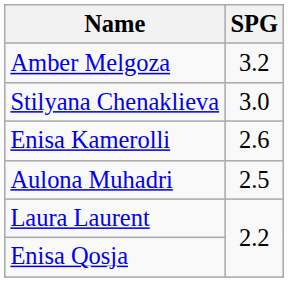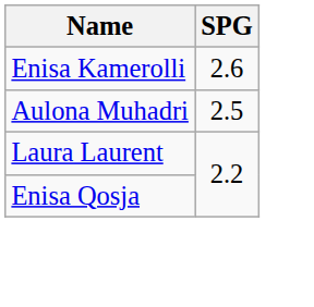- row: Amber Melgoza | 3.2
- row: Stilyana Chenaklieva | 3.0
